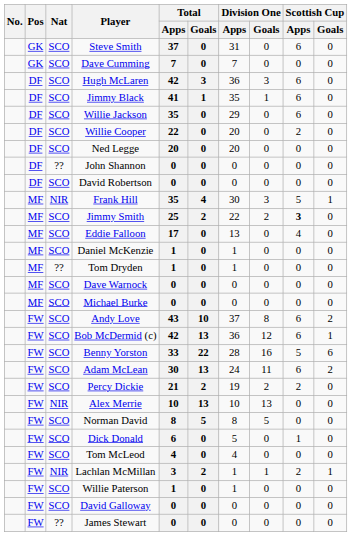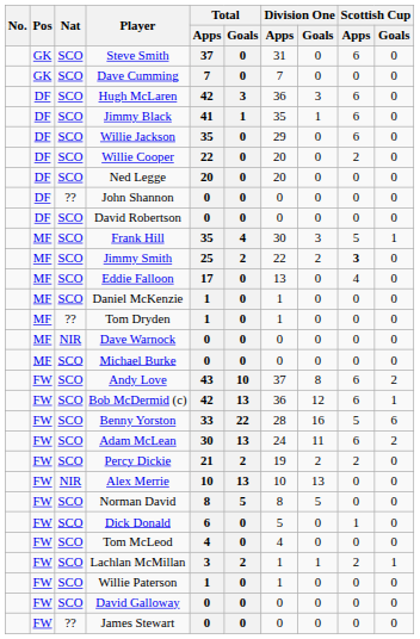Frank Hill | Nat: NIR -> SCO
Dave Warnock | Nat: SCO -> NIR
Lachlan McMillan | Nat: NIR -> SCO
